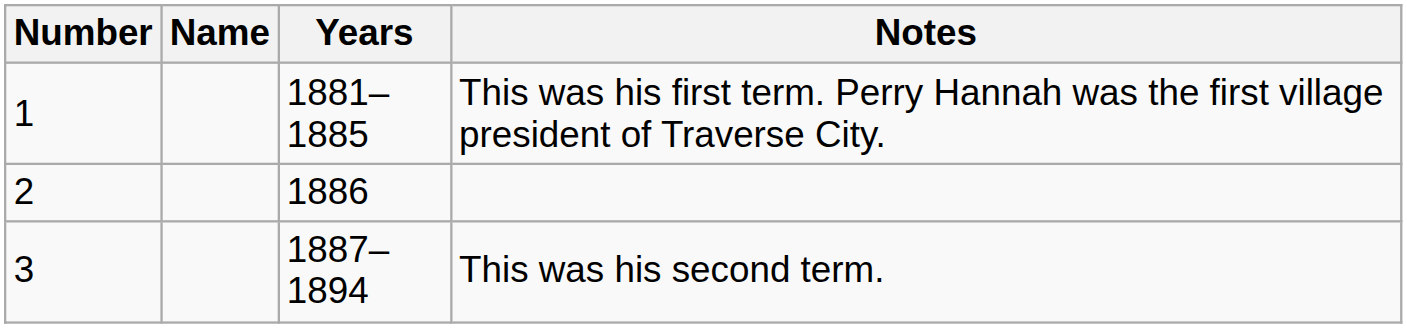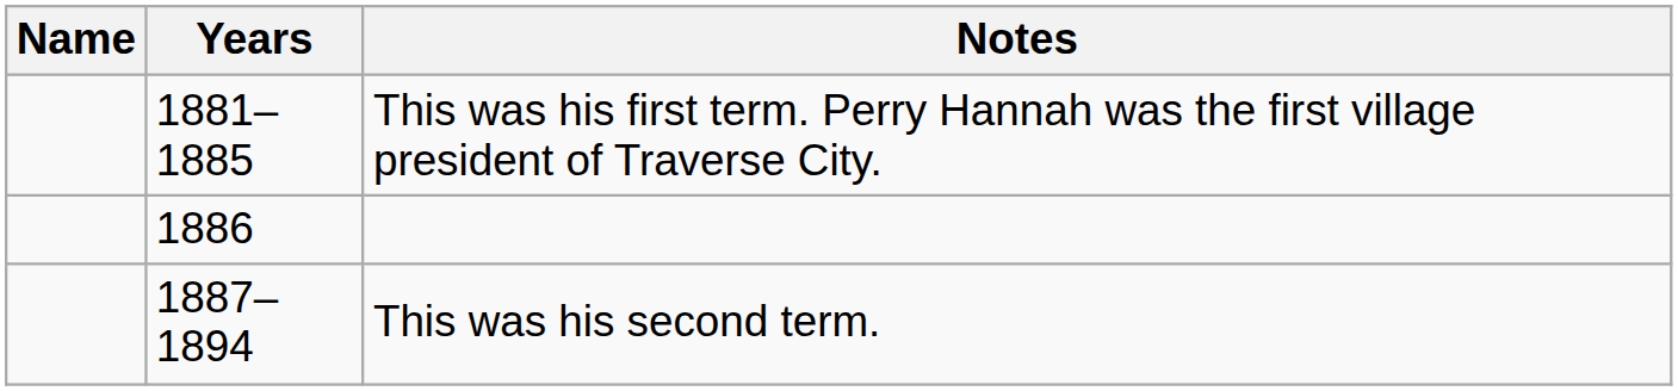- column: Number | 1 | 2 | 3
